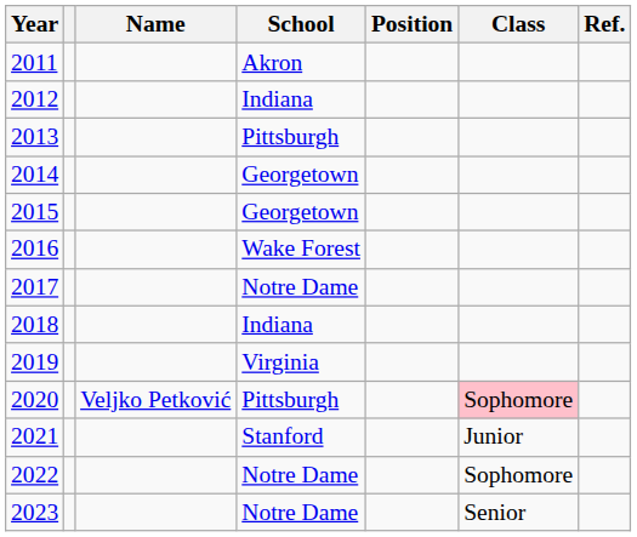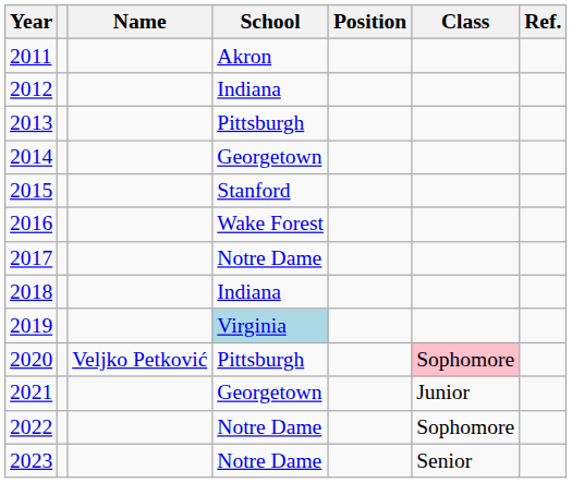2015 | School: Georgetown -> Stanford
2019 | School: no background -> lightblue background
2021 | School: Stanford -> Georgetown
